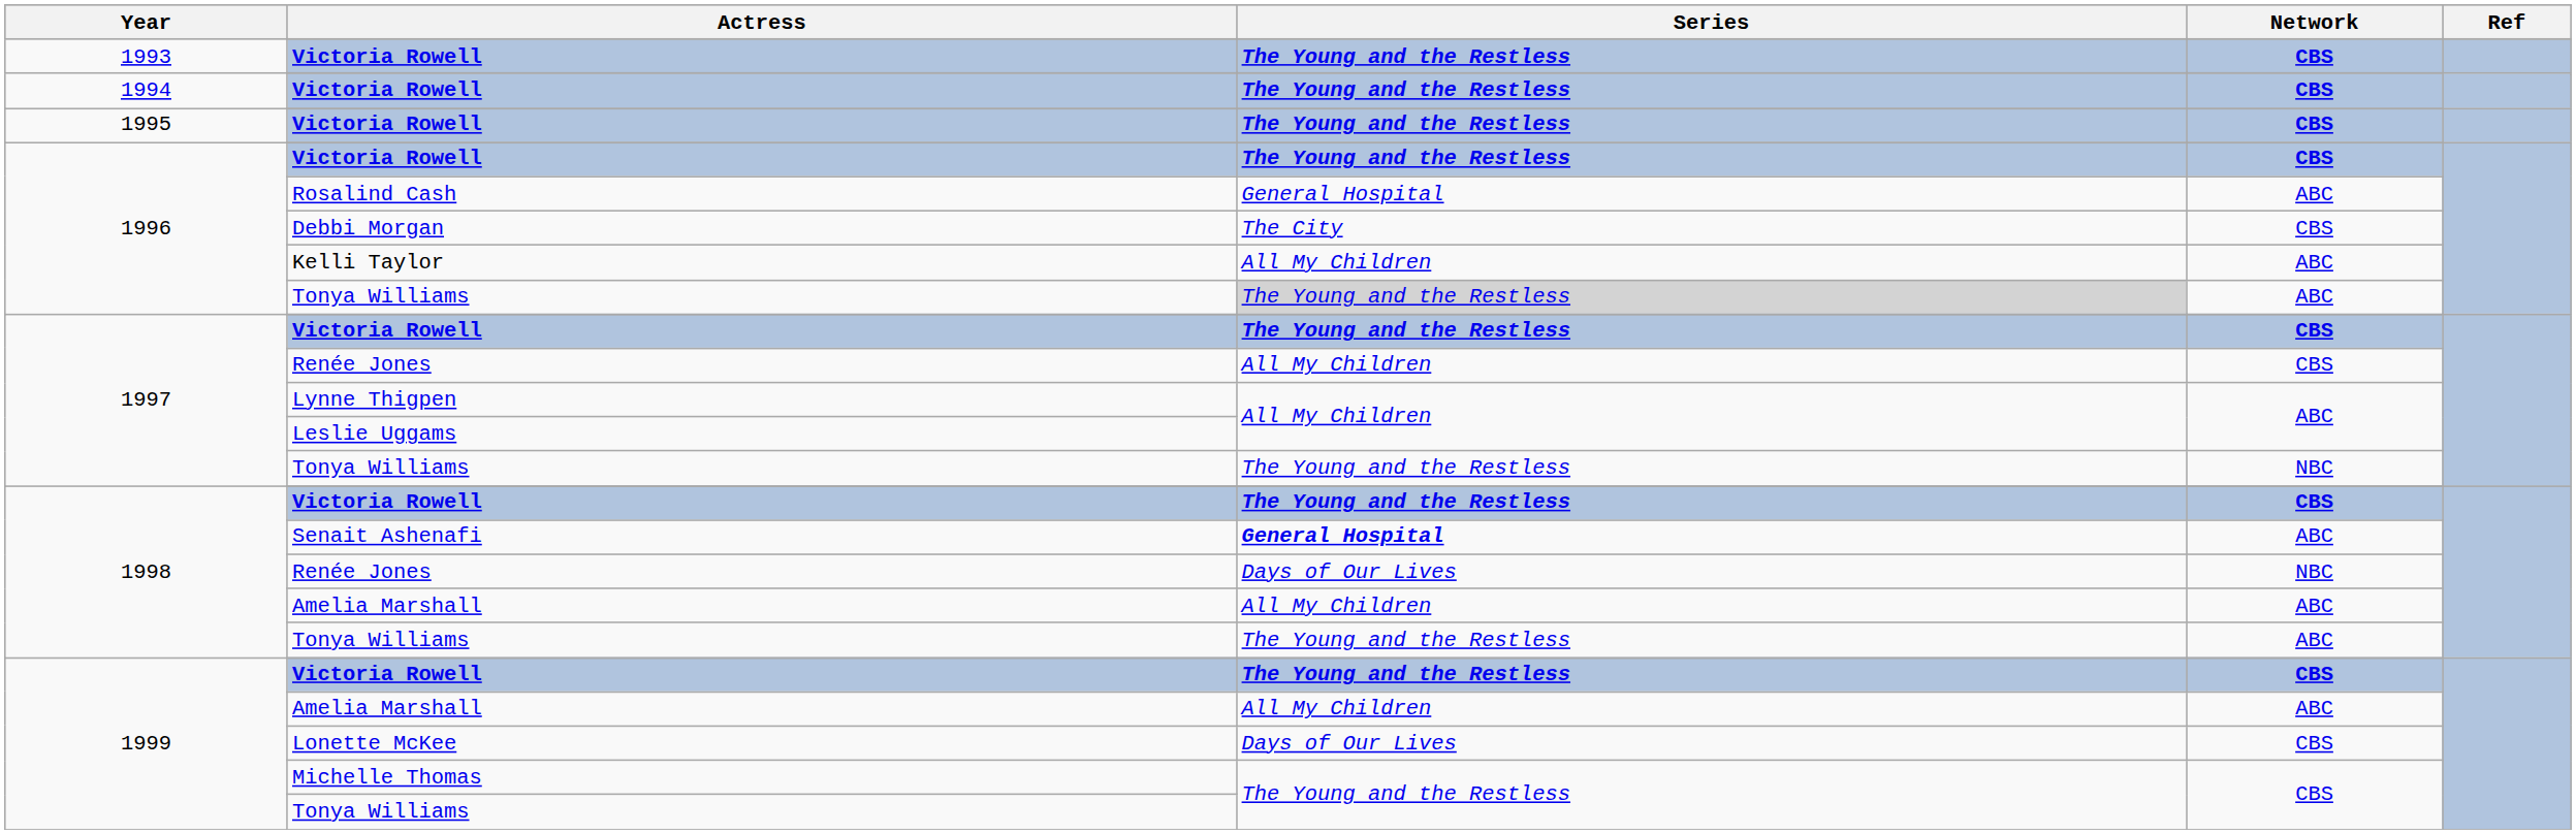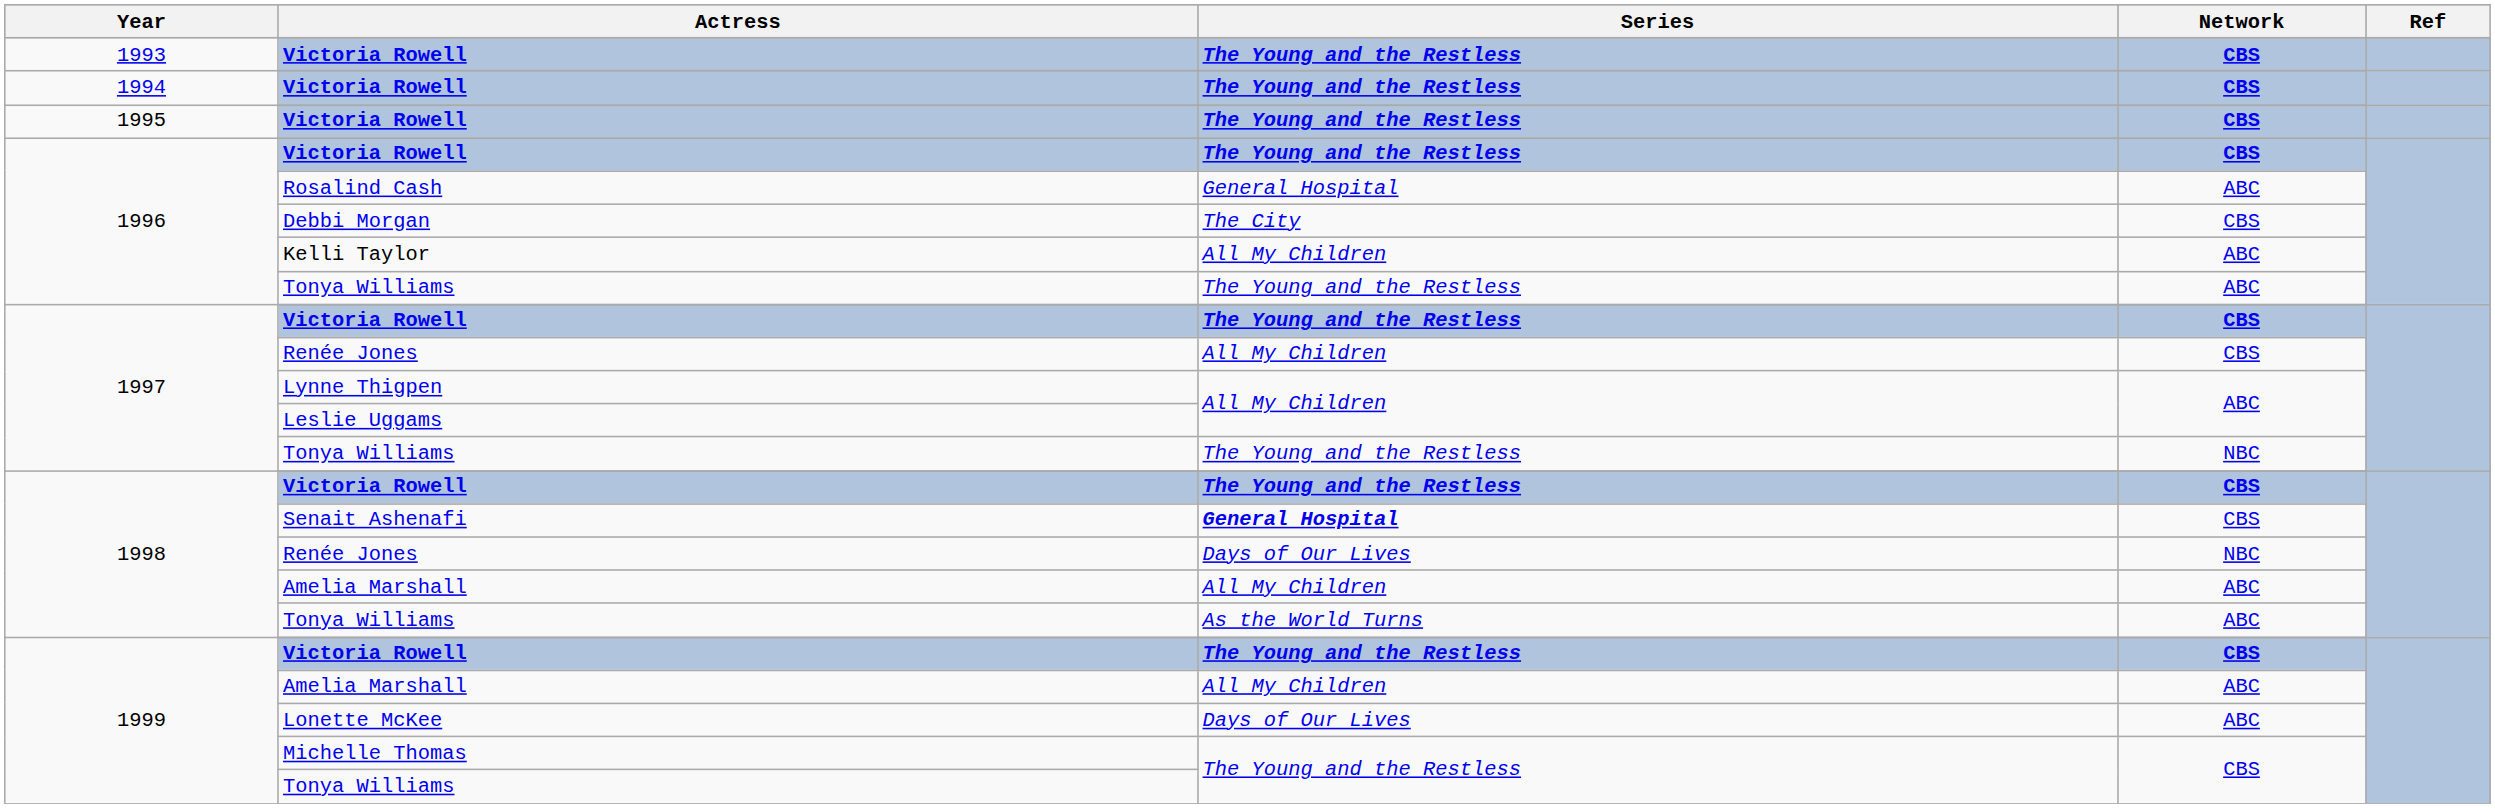1996 / Tonya Williams | Series: lightgrey background -> no background
Senait Ashenafi | Network: ABC -> CBS
1998 / Tonya Williams | Series: The Young and the Restless -> As the World Turns
Lonette McKee | Network: CBS -> ABC
